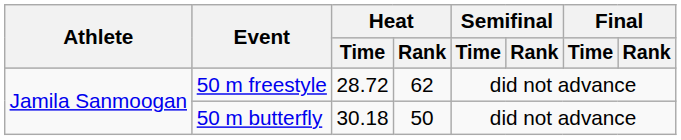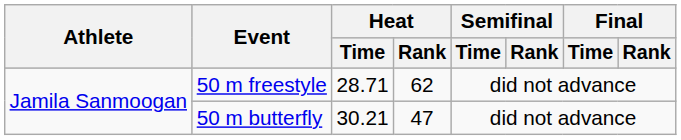50 m freestyle | Heat / Time: 28.72 -> 28.71
50 m butterfly | Heat / Time: 30.18 -> 30.21
50 m butterfly | Heat / Rank: 50 -> 47
